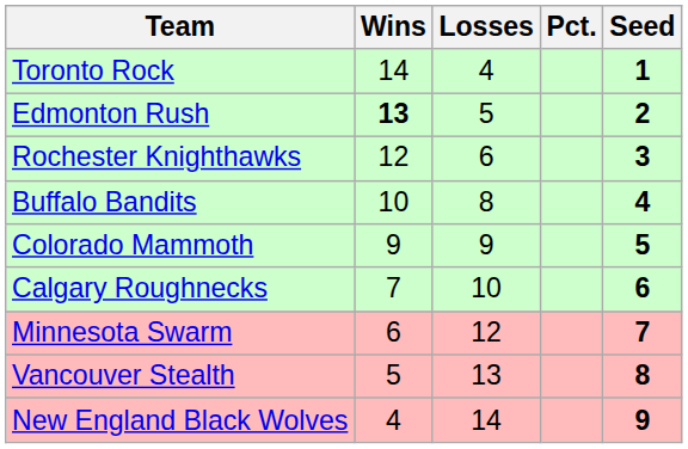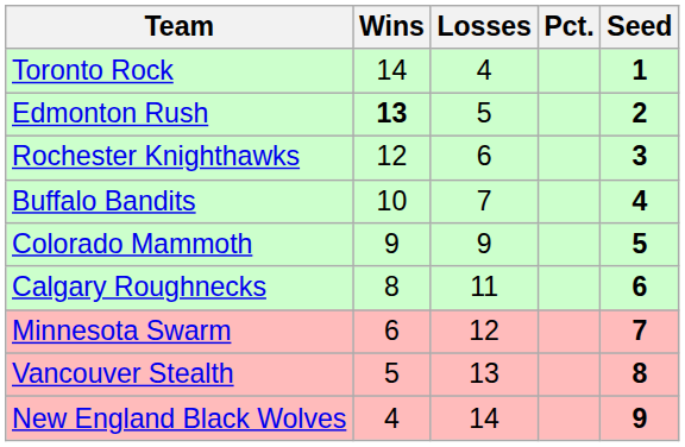Buffalo Bandits | Losses: 8 -> 7
Calgary Roughnecks | Wins: 7 -> 8
Calgary Roughnecks | Losses: 10 -> 11
